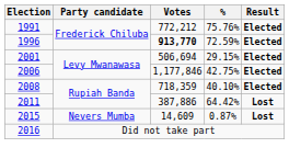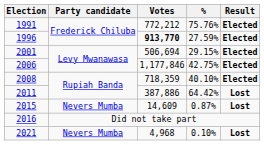1996 | %: 72.59% -> 27.59%
+ row: 2021 | Nevers Mumba | 4,968 | 0.10% | Lost
